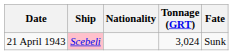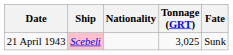21 April 1943 | Tonnage (GRT): 3,024 -> 3,025
